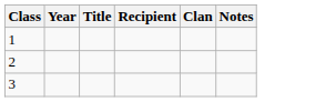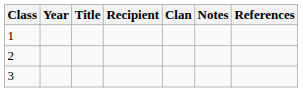+ column: References
